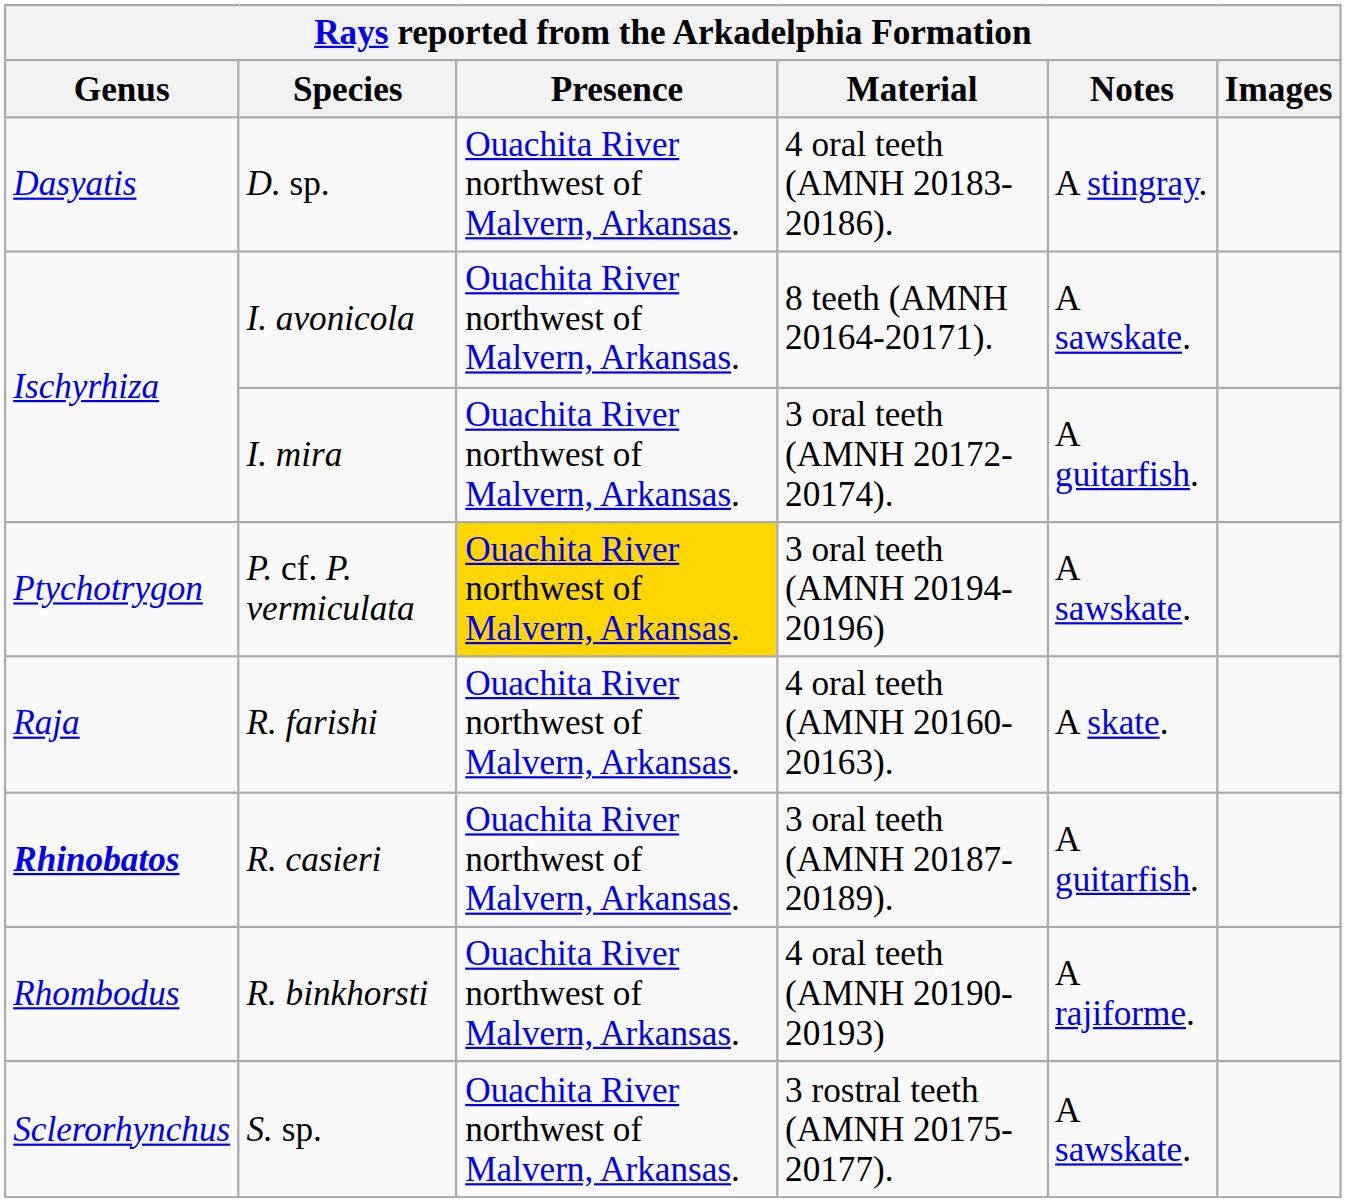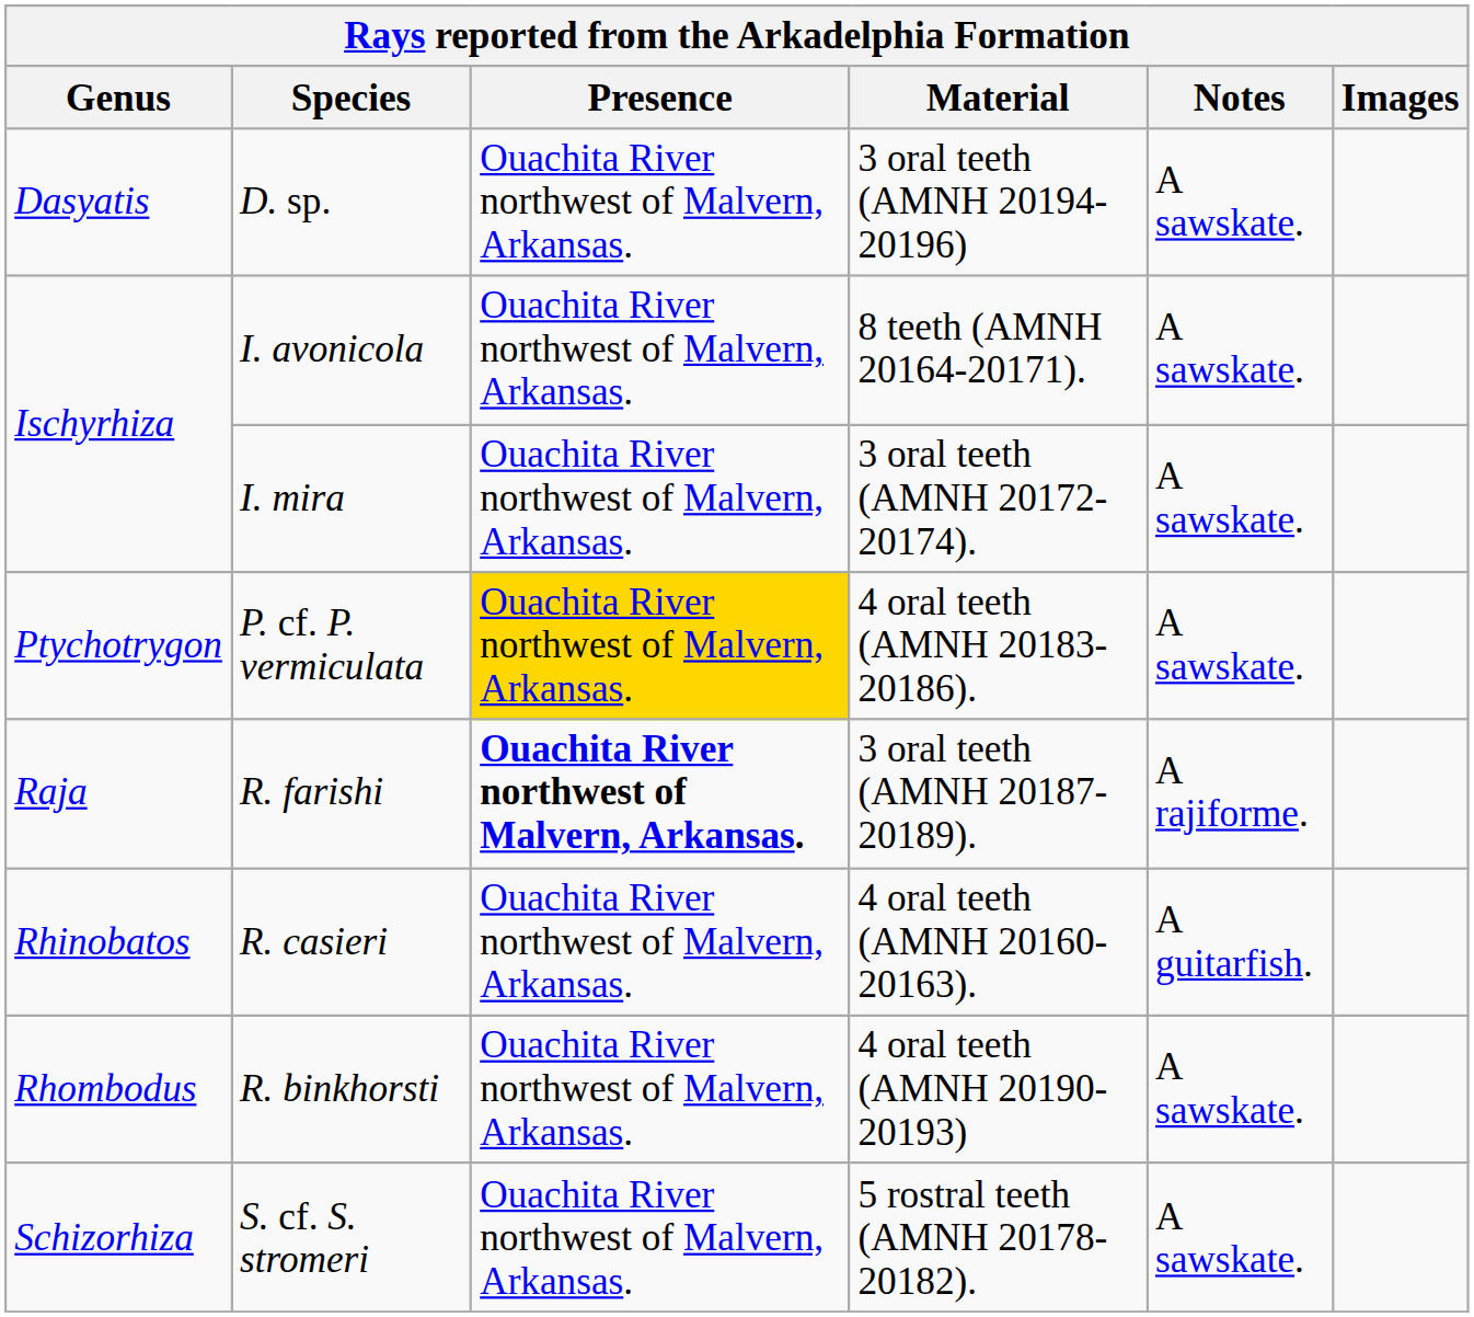D. sp. | Material: 4 oral teeth (AMNH 20183-20186). -> 3 oral teeth (AMNH 20194-20196)
D. sp. | Notes: A stingray. -> A sawskate.
I. mira | Notes: A guitarfish. -> A sawskate.
P. cf. P. vermiculata | Material: 3 oral teeth (AMNH 20194-20196) -> 4 oral teeth (AMNH 20183-20186).
R. farishi | Presence: normal -> bold
R. farishi | Material: 4 oral teeth (AMNH 20160-20163). -> 3 oral teeth (AMNH 20187-20189).
R. farishi | Notes: A skate. -> A rajiforme.
R. casieri | Genus: bold -> normal
R. casieri | Material: 3 oral teeth (AMNH 20187-20189). -> 4 oral teeth (AMNH 20160-20163).
R. binkhorsti | Notes: A rajiforme. -> A sawskate.
+ row: Schizorhiza | S. cf. S. stromeri | Ouachita River northwest of Malvern, Arkansas. | 5 rostral teeth (AMNH 20178-20182). | A sawskate.
- row: Sclerorhynchus | S. sp. | Ouachita River northwest of Malvern, Arkansas. | 3 rostral teeth (AMNH 20175-20177). | A sawskate.
